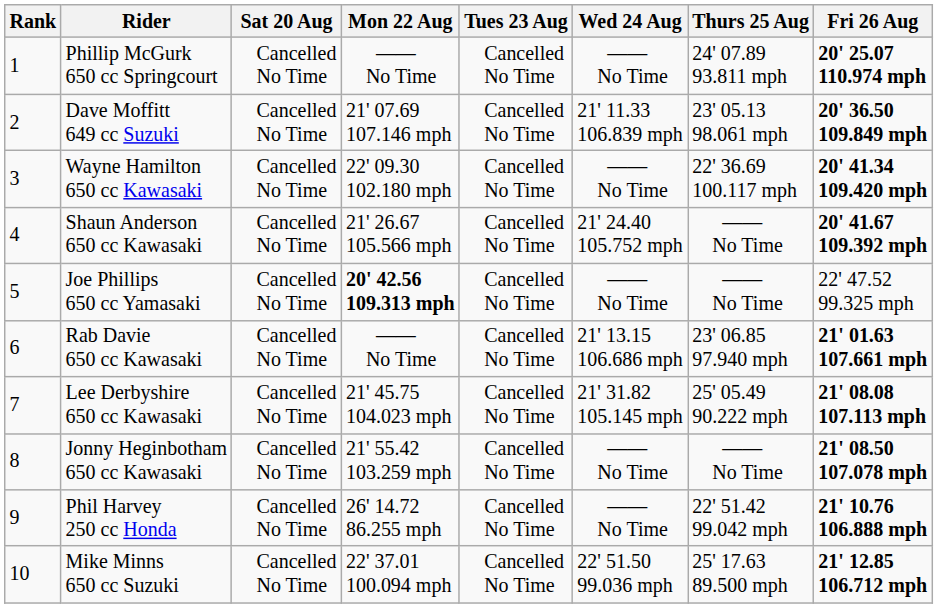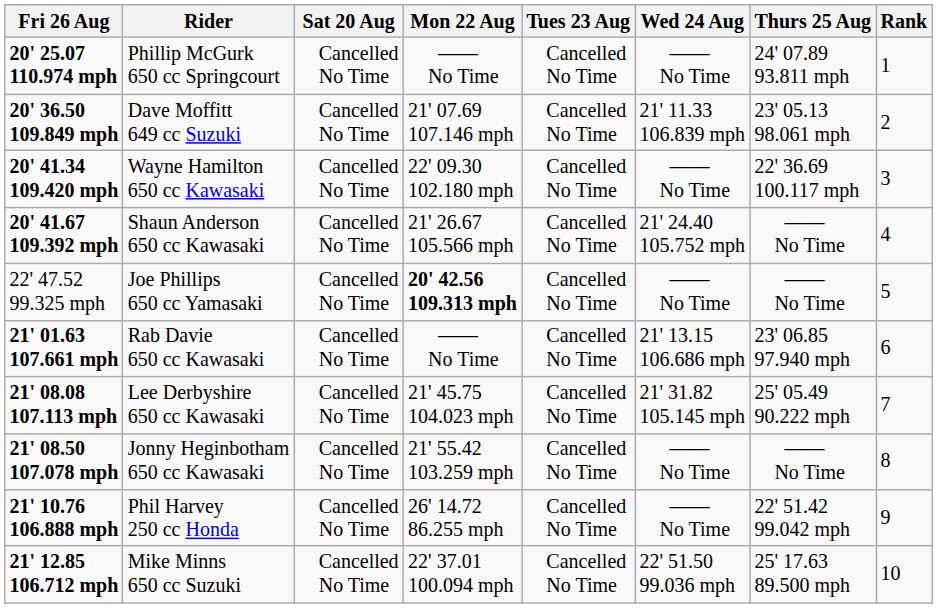columns swapped: Rank <-> Fri 26 Aug
